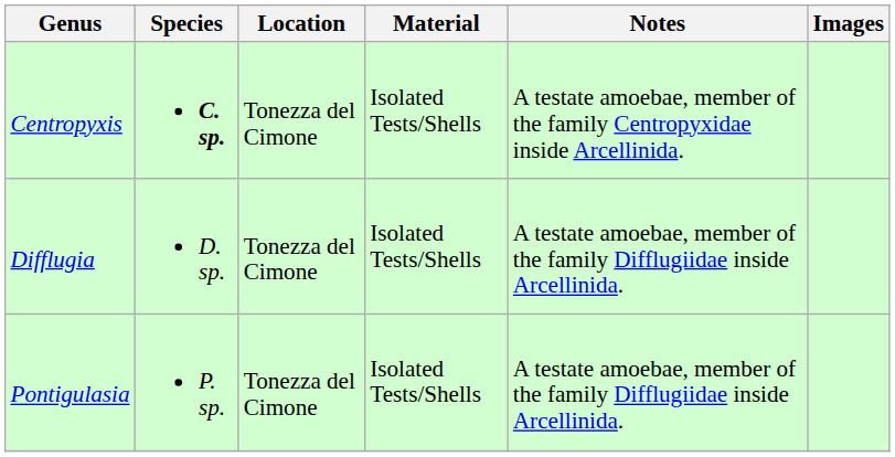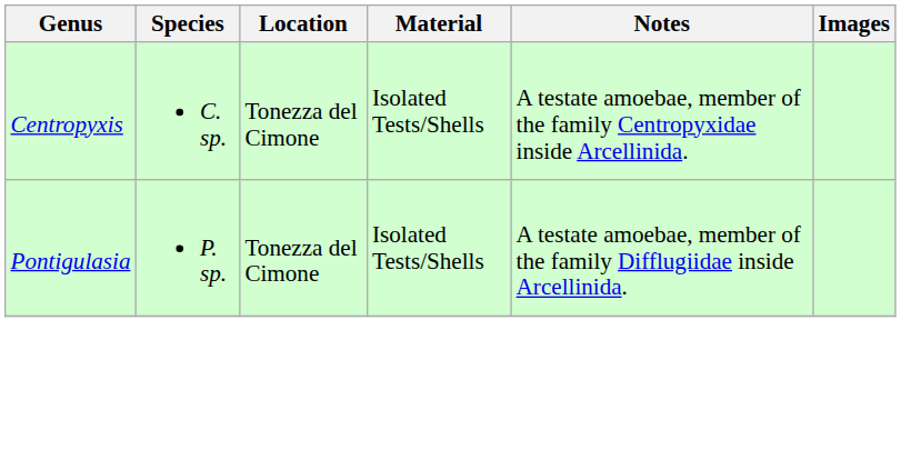Centropyxis | Species: bold -> normal
- row: Difflugia | D. sp. | Tonezza del Cimone | Isolated Tests/Shells | A testate amoebae, member of the family Difflugiidae inside Arcellinida.
